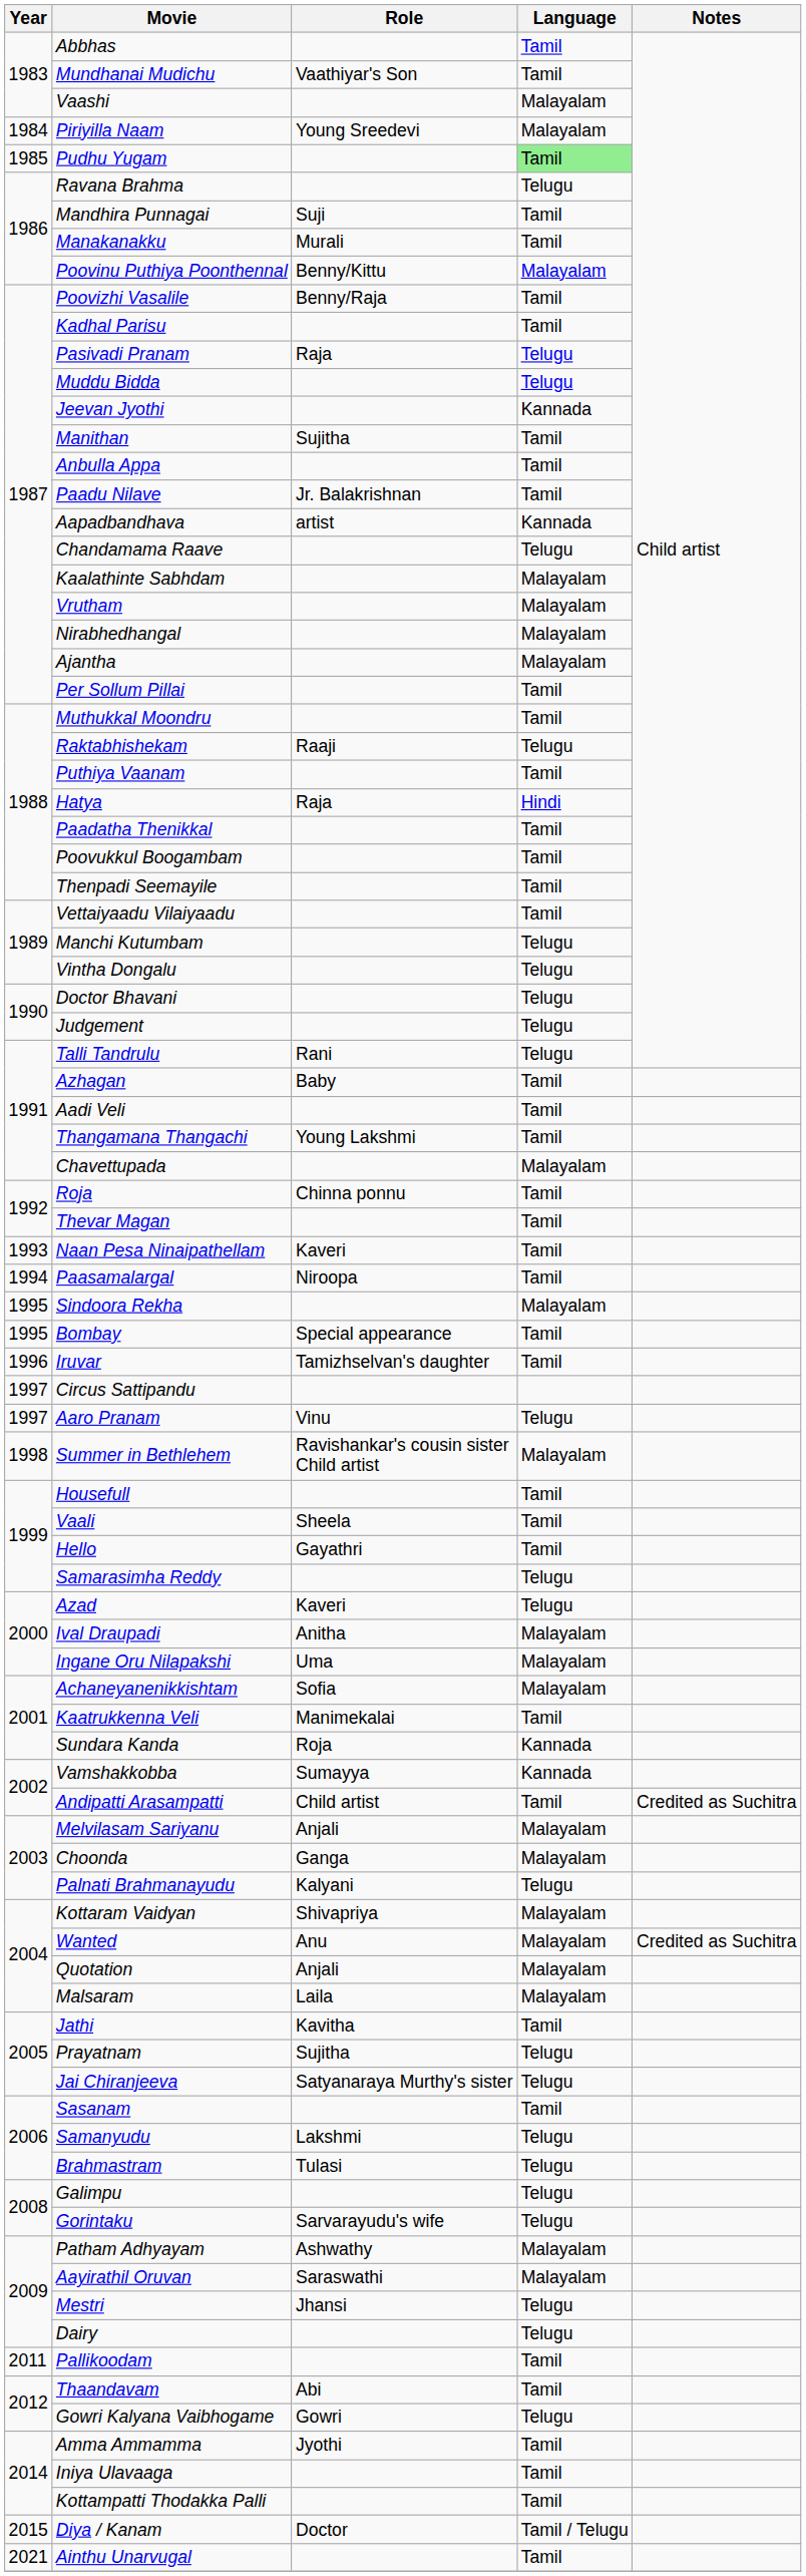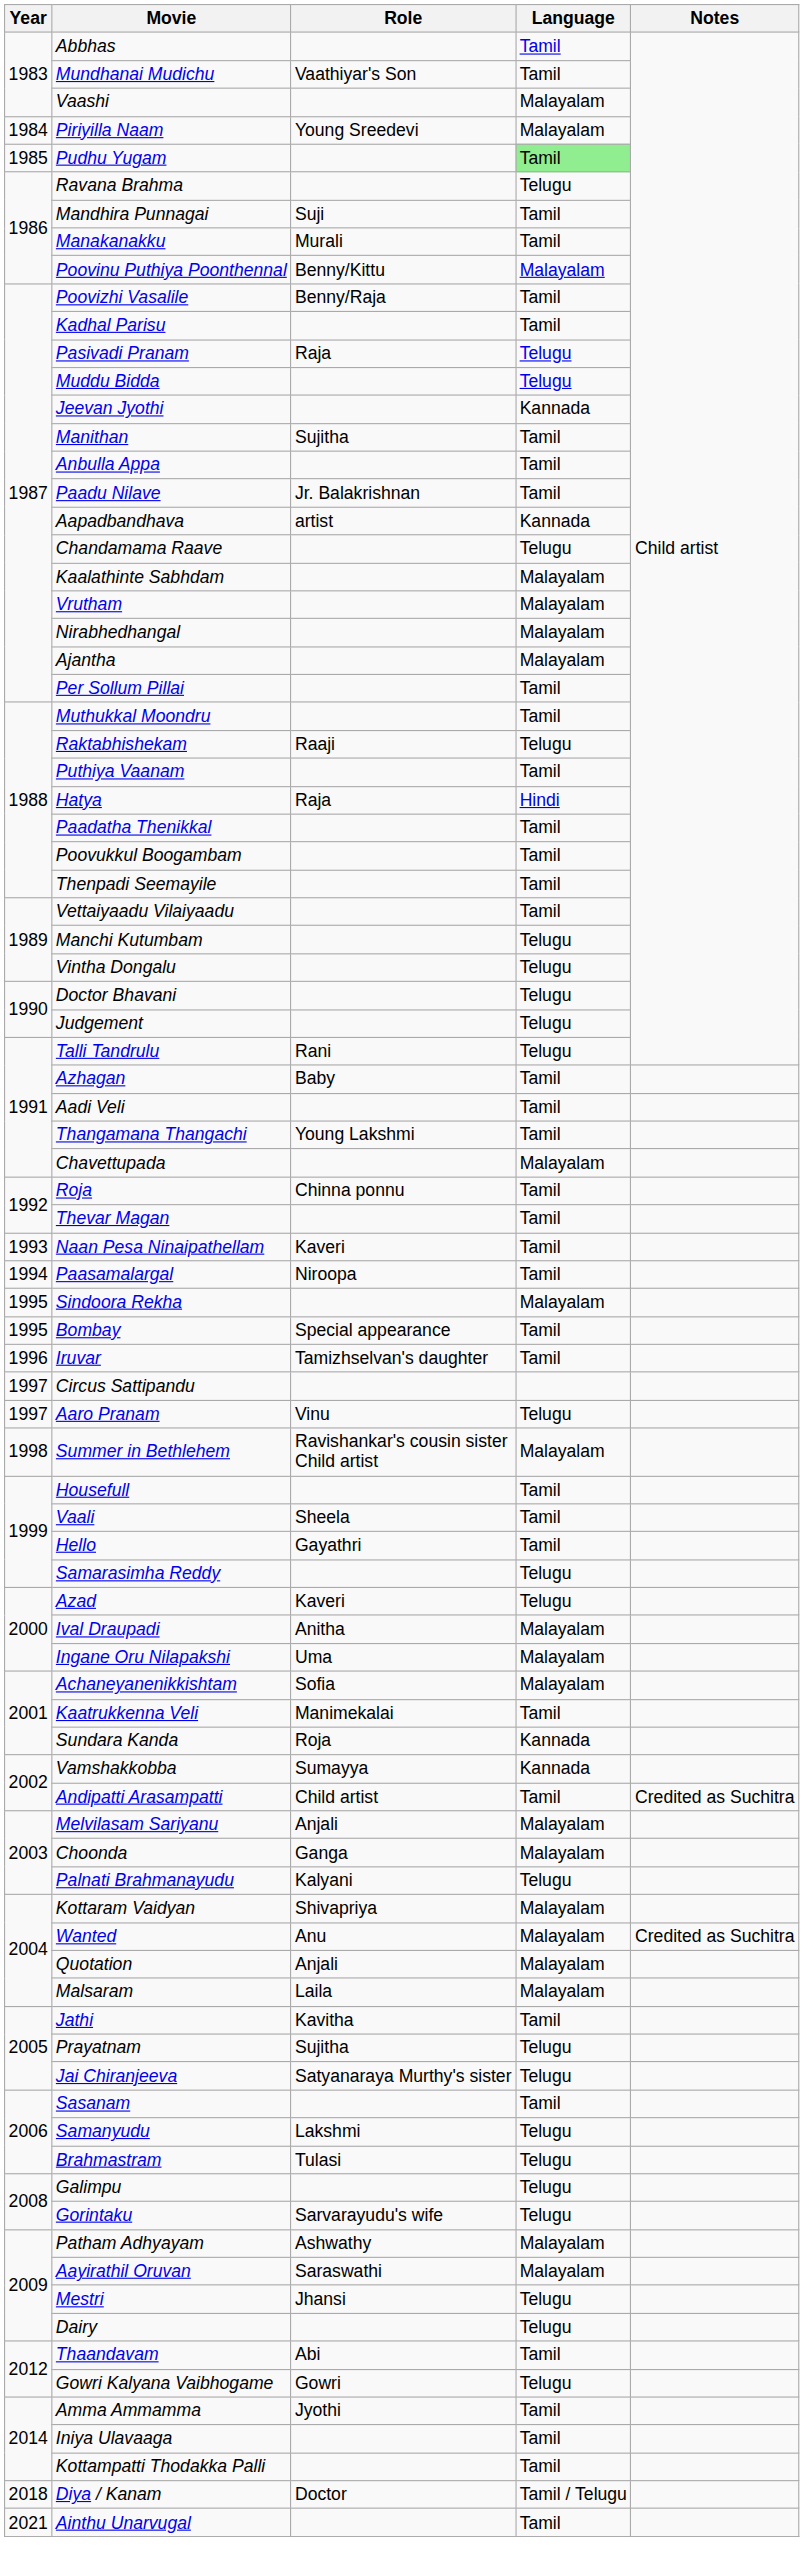- row: 2011 | Pallikoodam | Tamil
Diya / Kanam | Year: 2015 -> 2018
